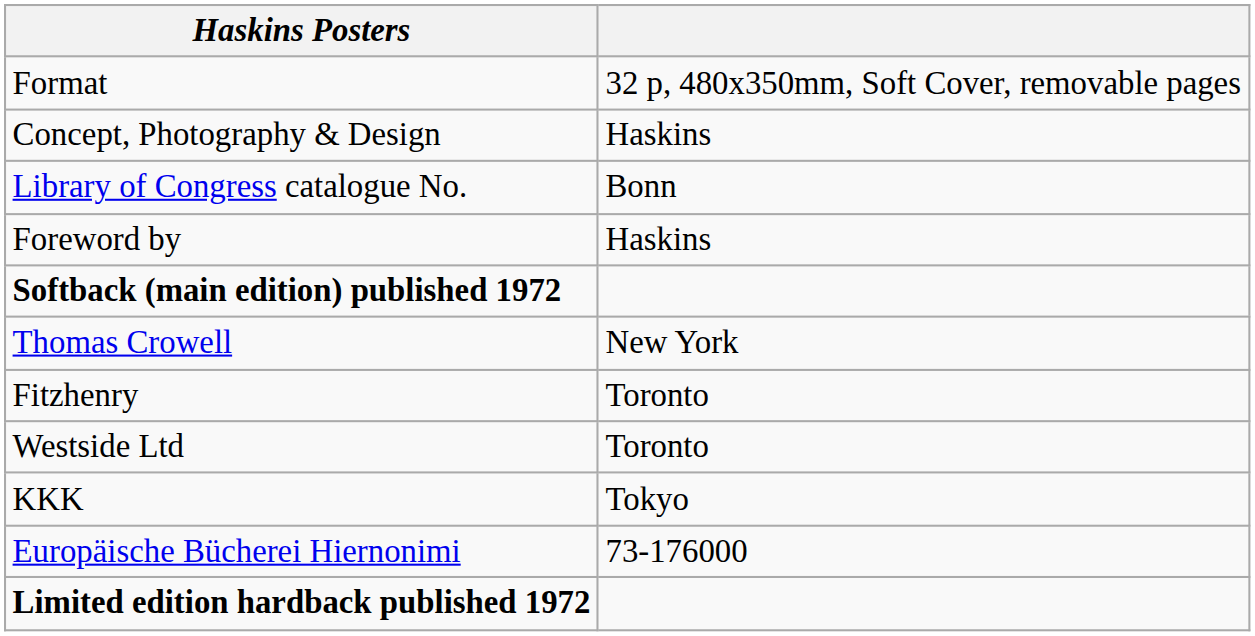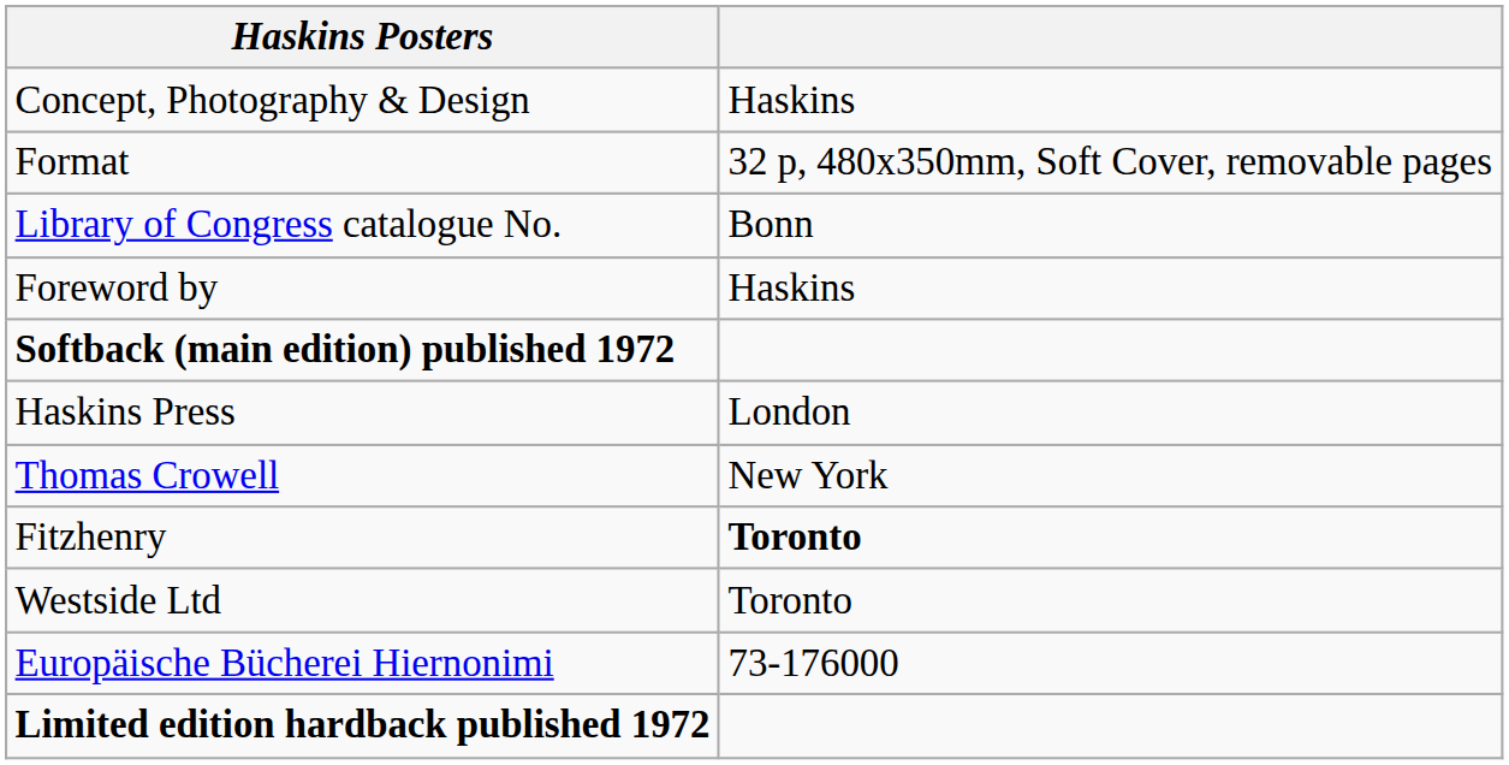rows swapped: Concept, Photography & Design <-> Format
+ row: Haskins Press | London
Fitzhenry | column 2: normal -> bold
- row: KKK | Tokyo
